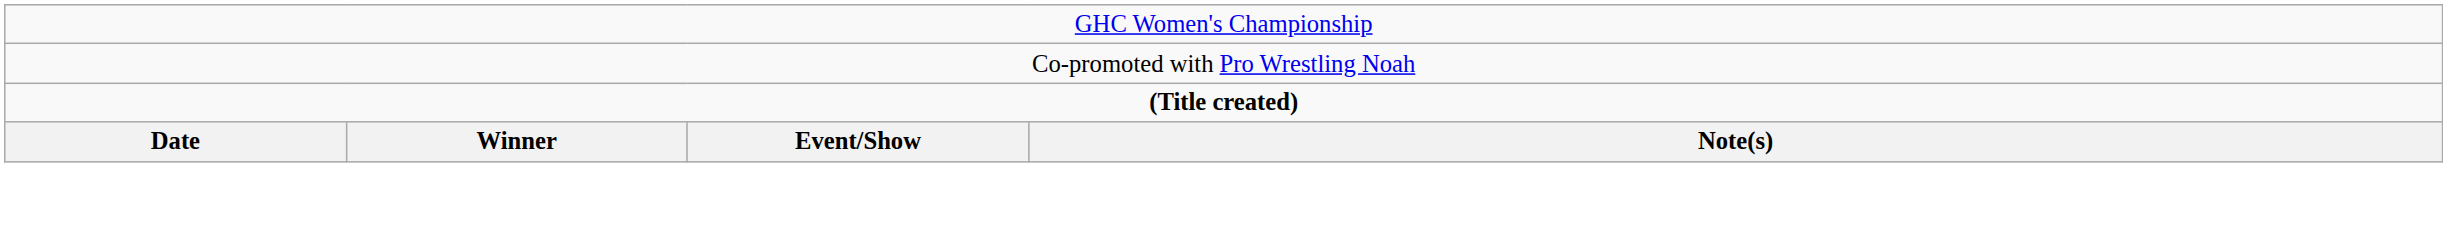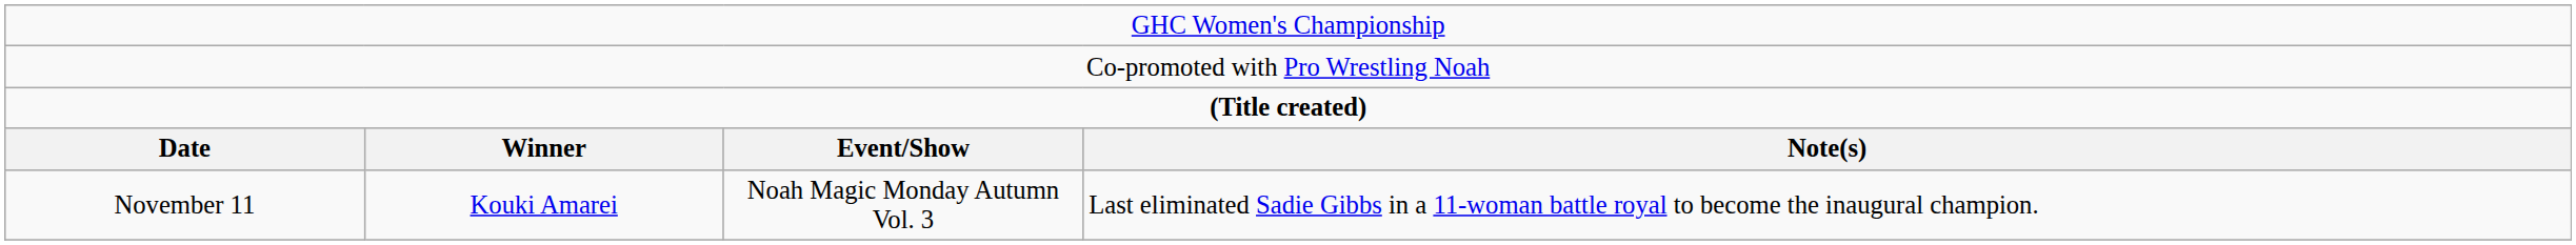+ row: November 11 | Kouki Amarei | Noah Magic Monday Autumn Vol. 3 | Last eliminated Sadie Gibbs in a 11-woman battle royal to become the inaugural champion.
